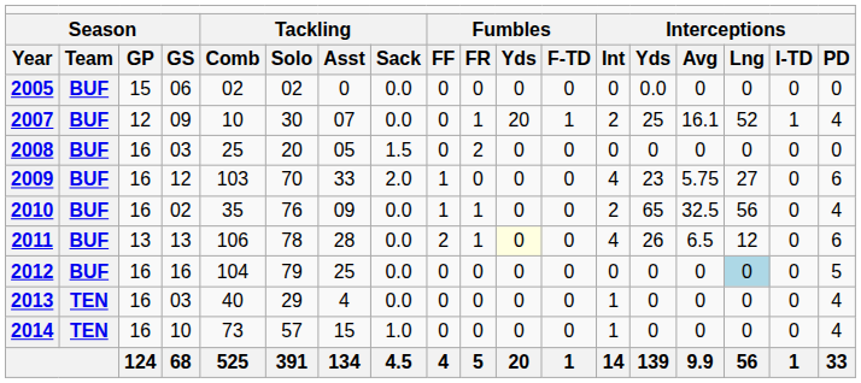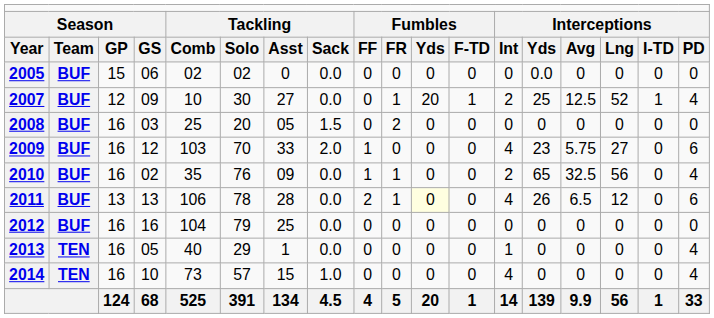2007 | column 7: 07 -> 27
2007 | column 15: 16.1 -> 12.5
2012 | column 16: lightblue background -> no background
2012 | column 18: 5 -> 0
2013 | column 4: 03 -> 05
2013 | column 7: 4 -> 1
2014 | column 13: 1 -> 4
